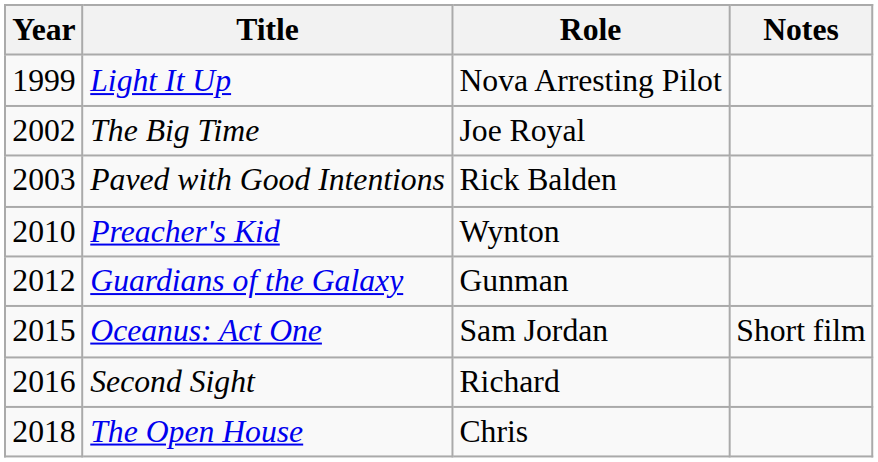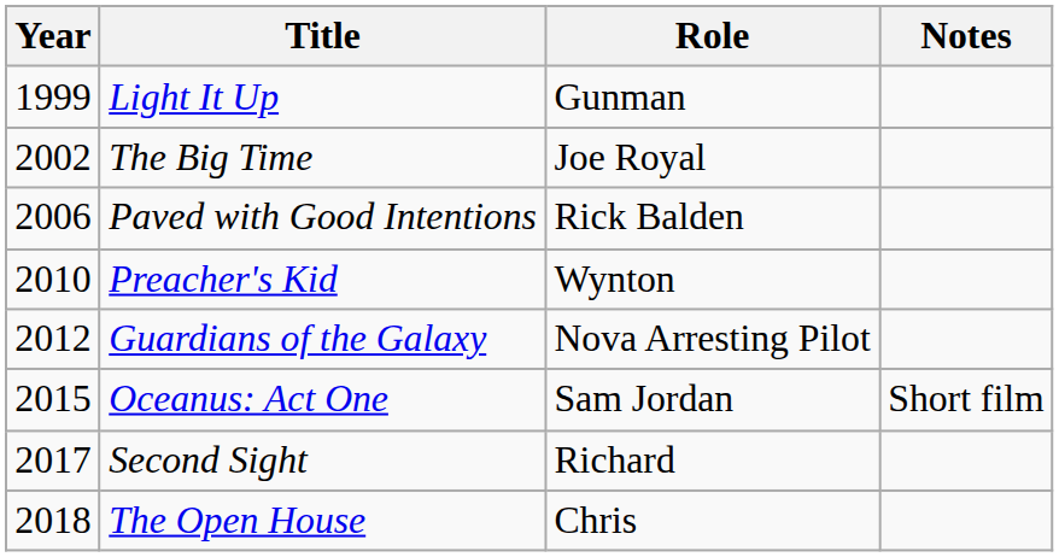Light It Up | Role: Nova Arresting Pilot -> Gunman
Paved with Good Intentions | Year: 2003 -> 2006
Guardians of the Galaxy | Role: Gunman -> Nova Arresting Pilot
Second Sight | Year: 2016 -> 2017
